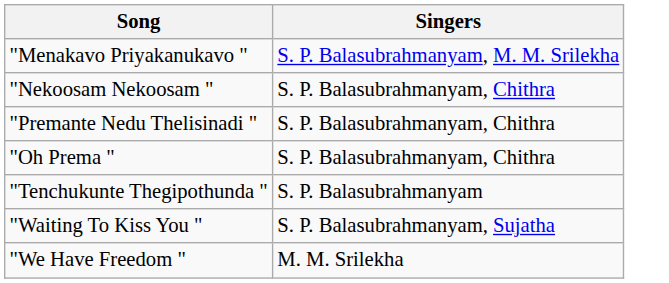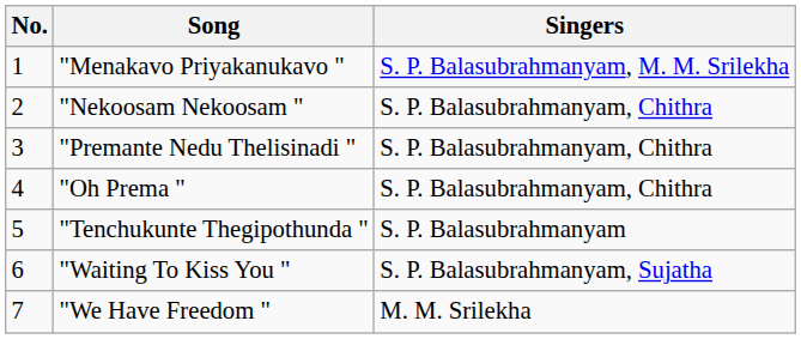+ column: No. | 1 | 2 | 3 | 4 | 5 | 6 | 7
